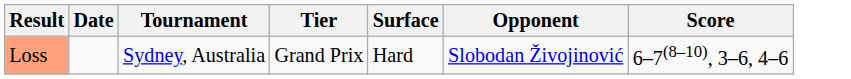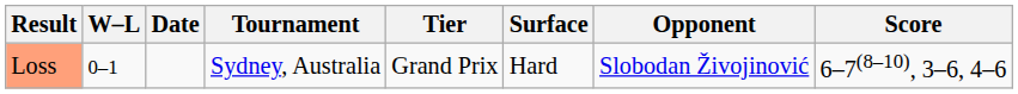+ column: W–L | 0–1
